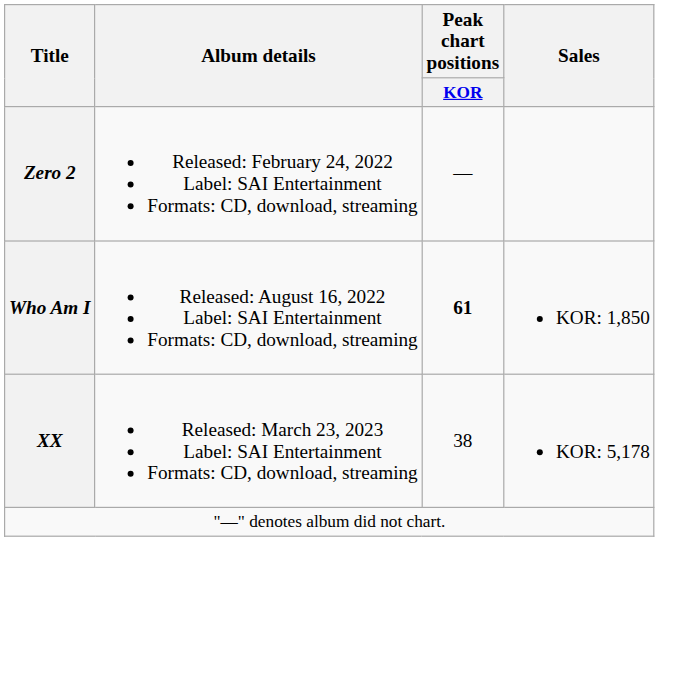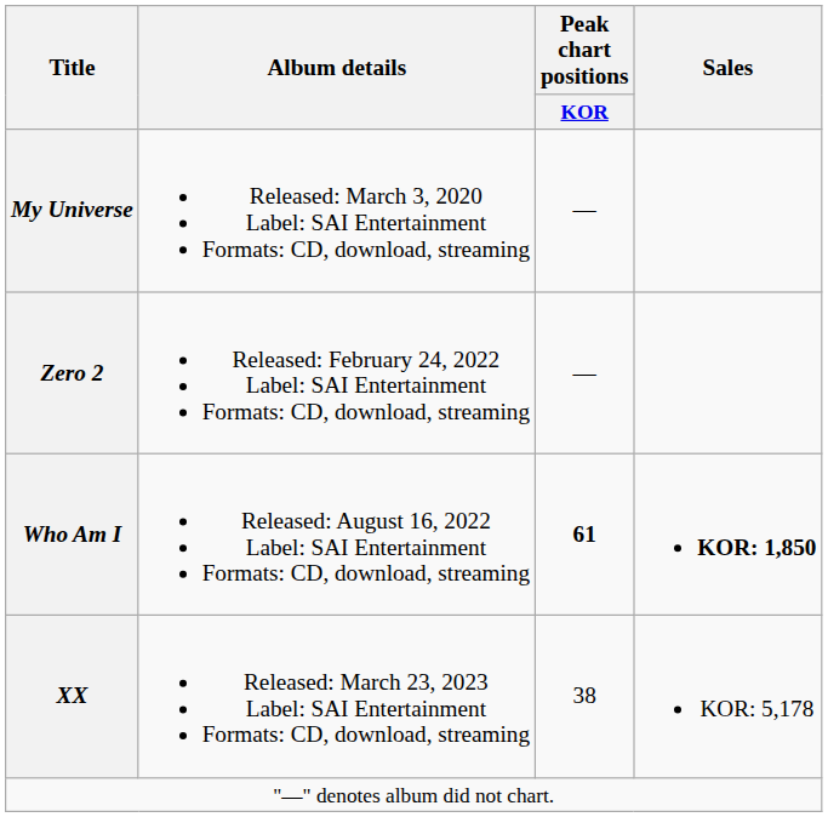+ row: My Universe | Released: March 3, 2020 Label: SAI Entertainment Formats: CD, download, streaming | —
Who Am I | Sales: normal -> bold
